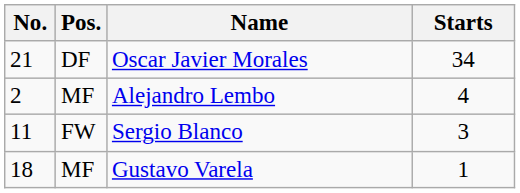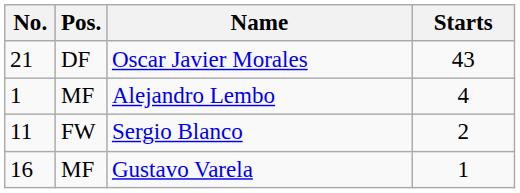Oscar Javier Morales | Starts: 34 -> 43
Alejandro Lembo | No.: 2 -> 1
Sergio Blanco | Starts: 3 -> 2
Gustavo Varela | No.: 18 -> 16
